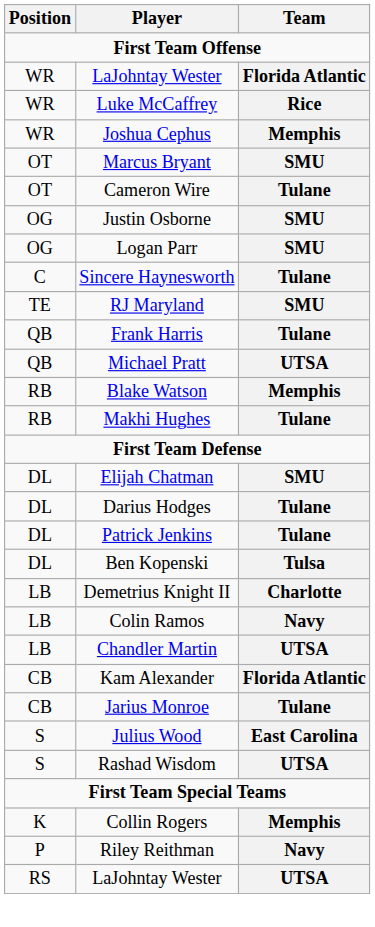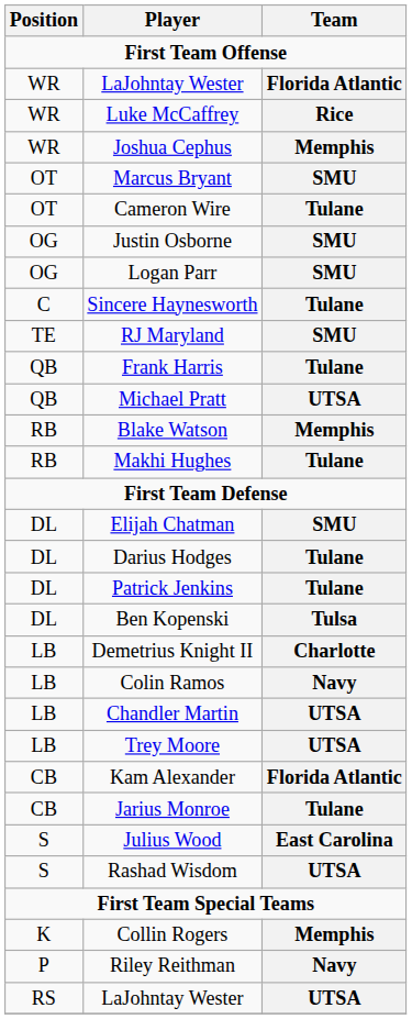+ row: LB | Trey Moore | UTSA
